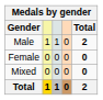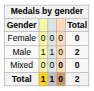rows swapped: Male <-> Female
Mixed | column 4: normal -> bold
